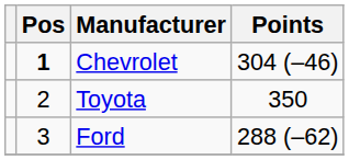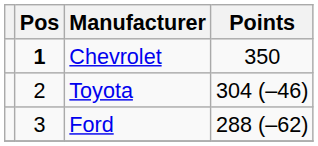Chevrolet | Points: 304 (–46) -> 350
Toyota | Points: 350 -> 304 (–46)
